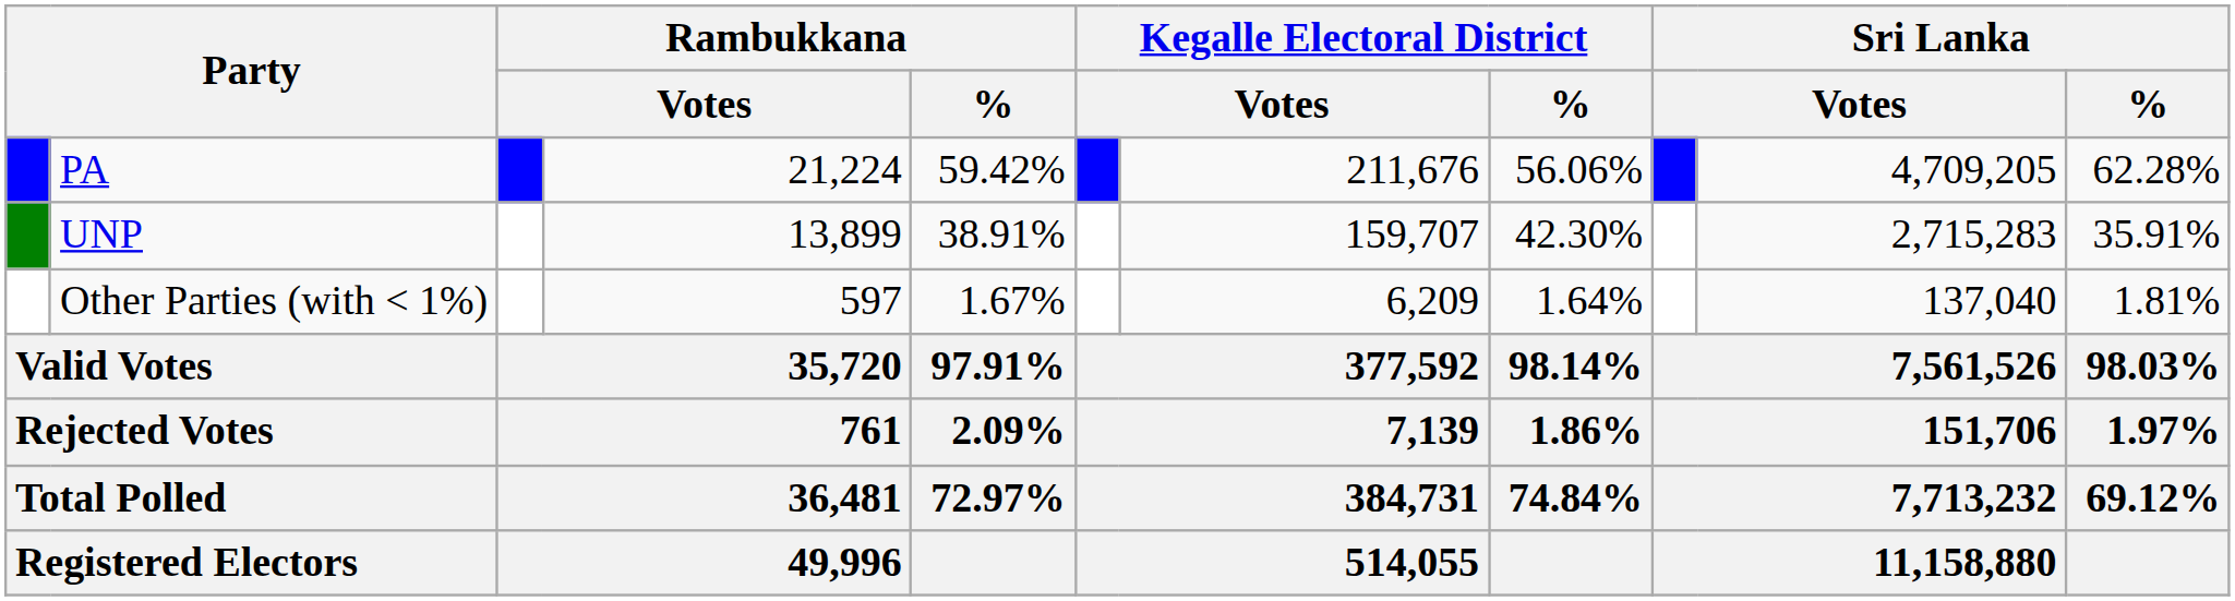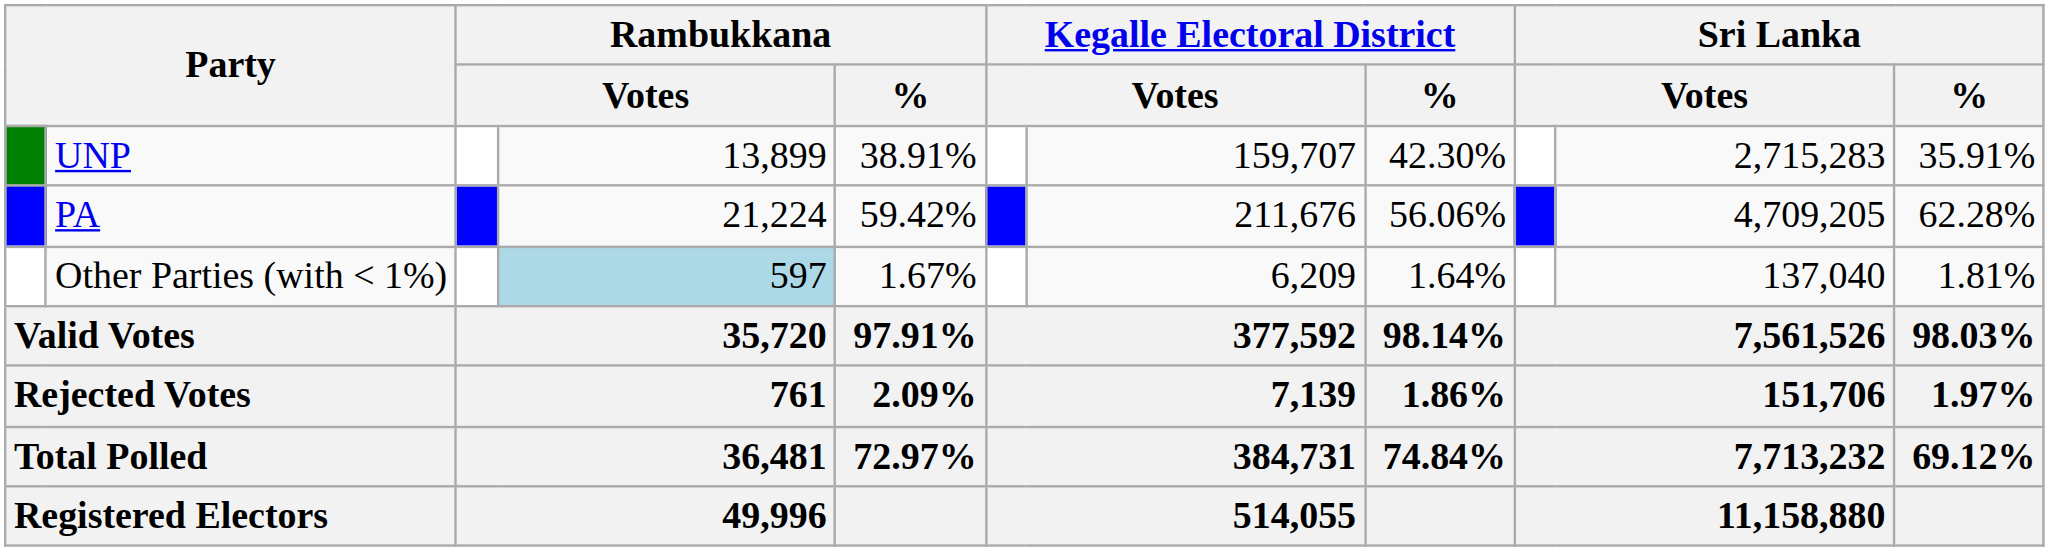rows swapped: PA <-> UNP
Other Parties (with < 1%) | column 4: no background -> lightblue background
